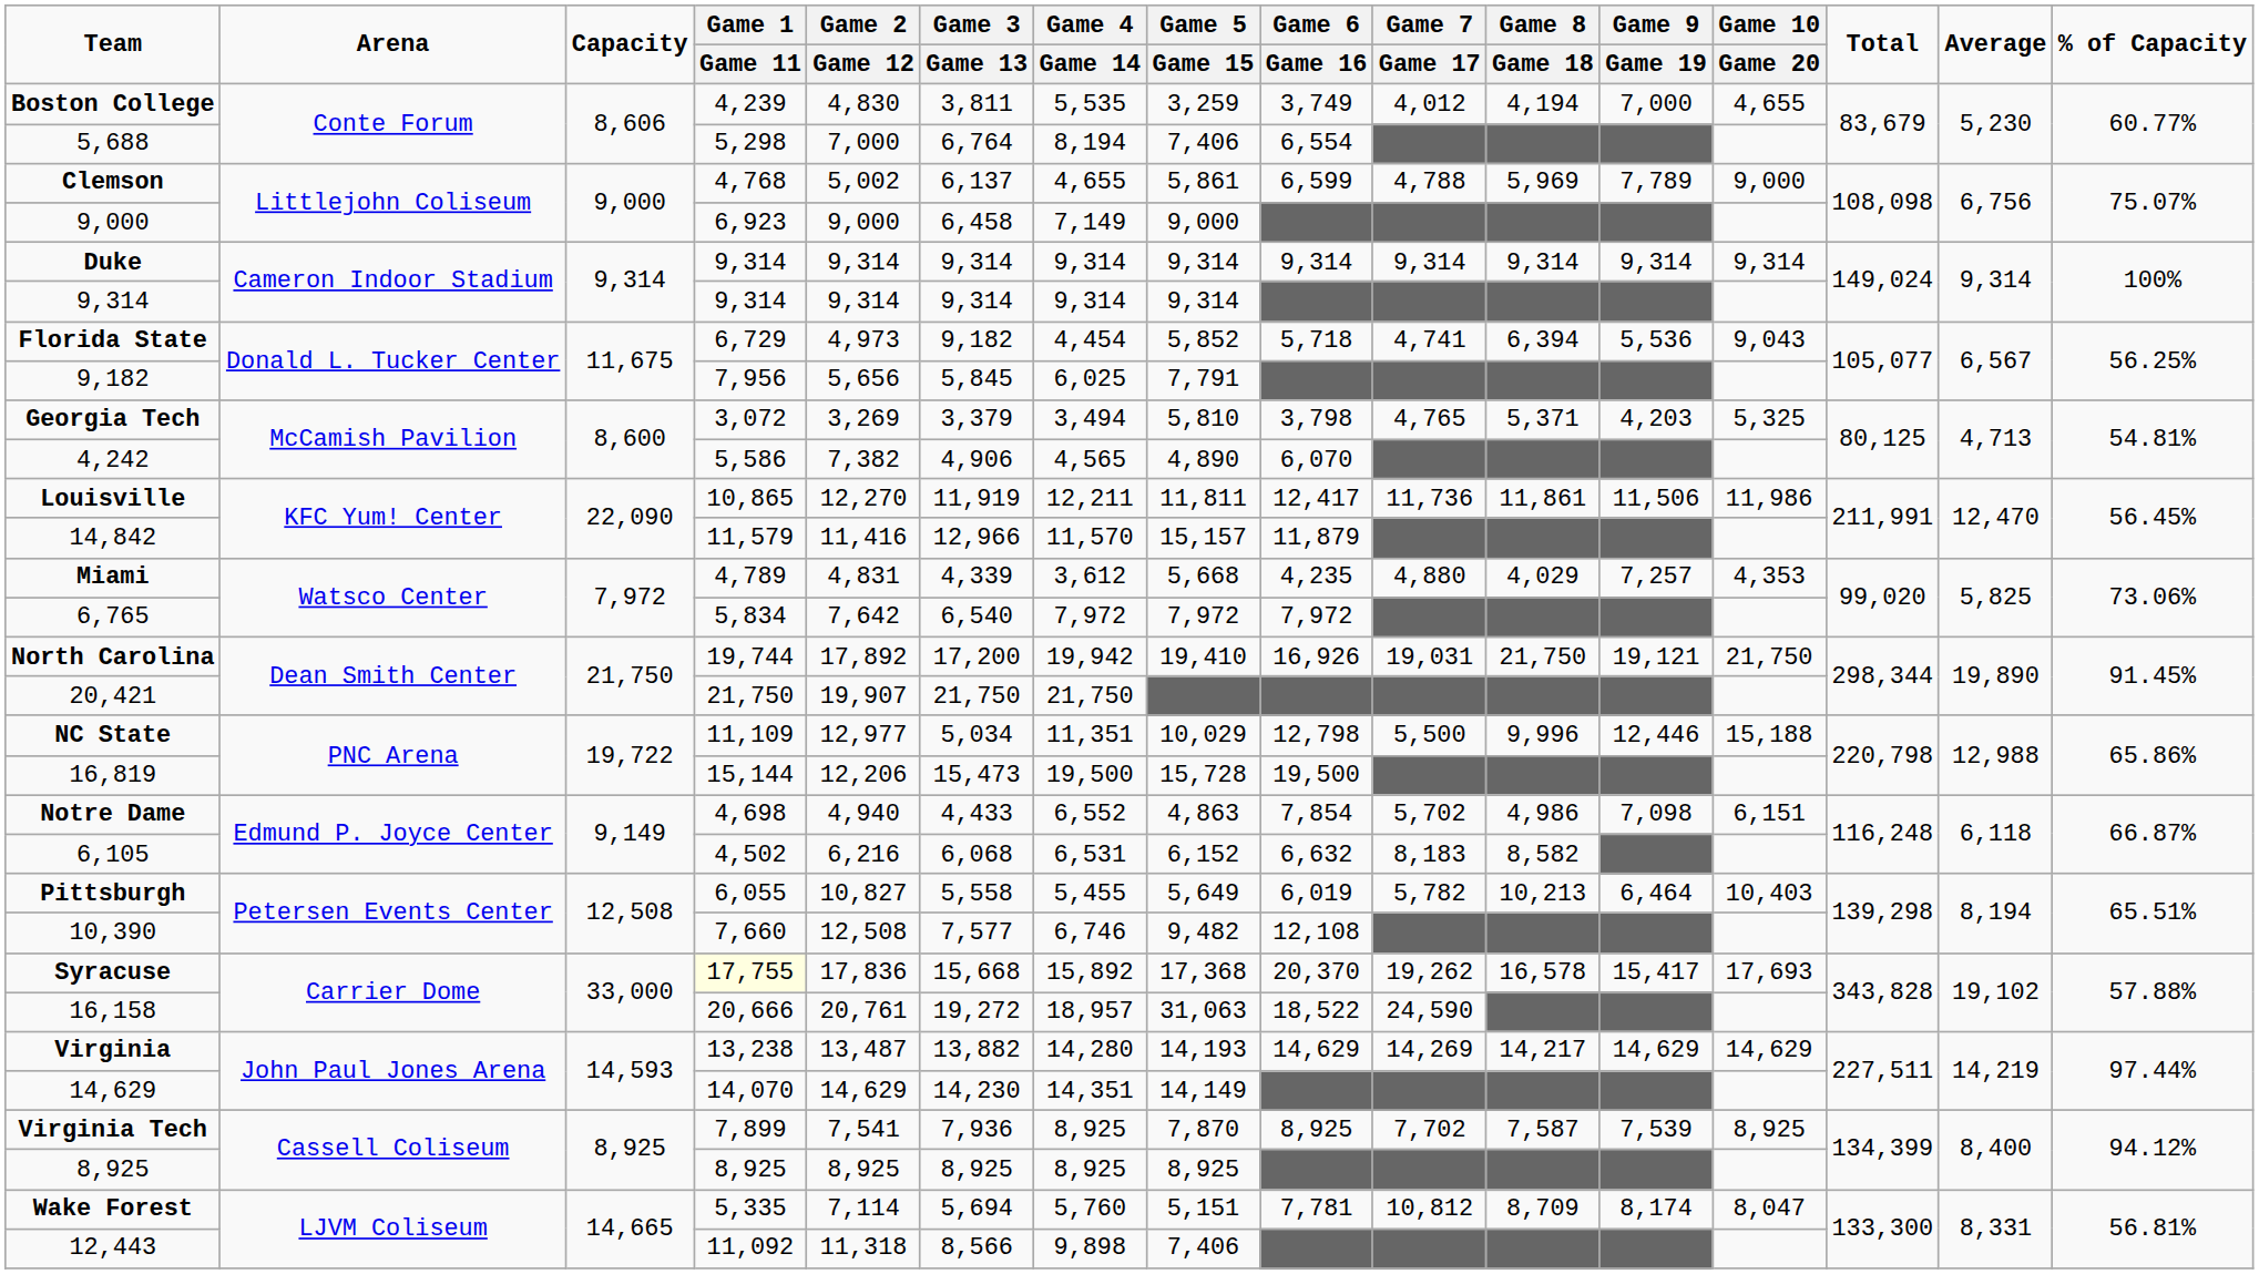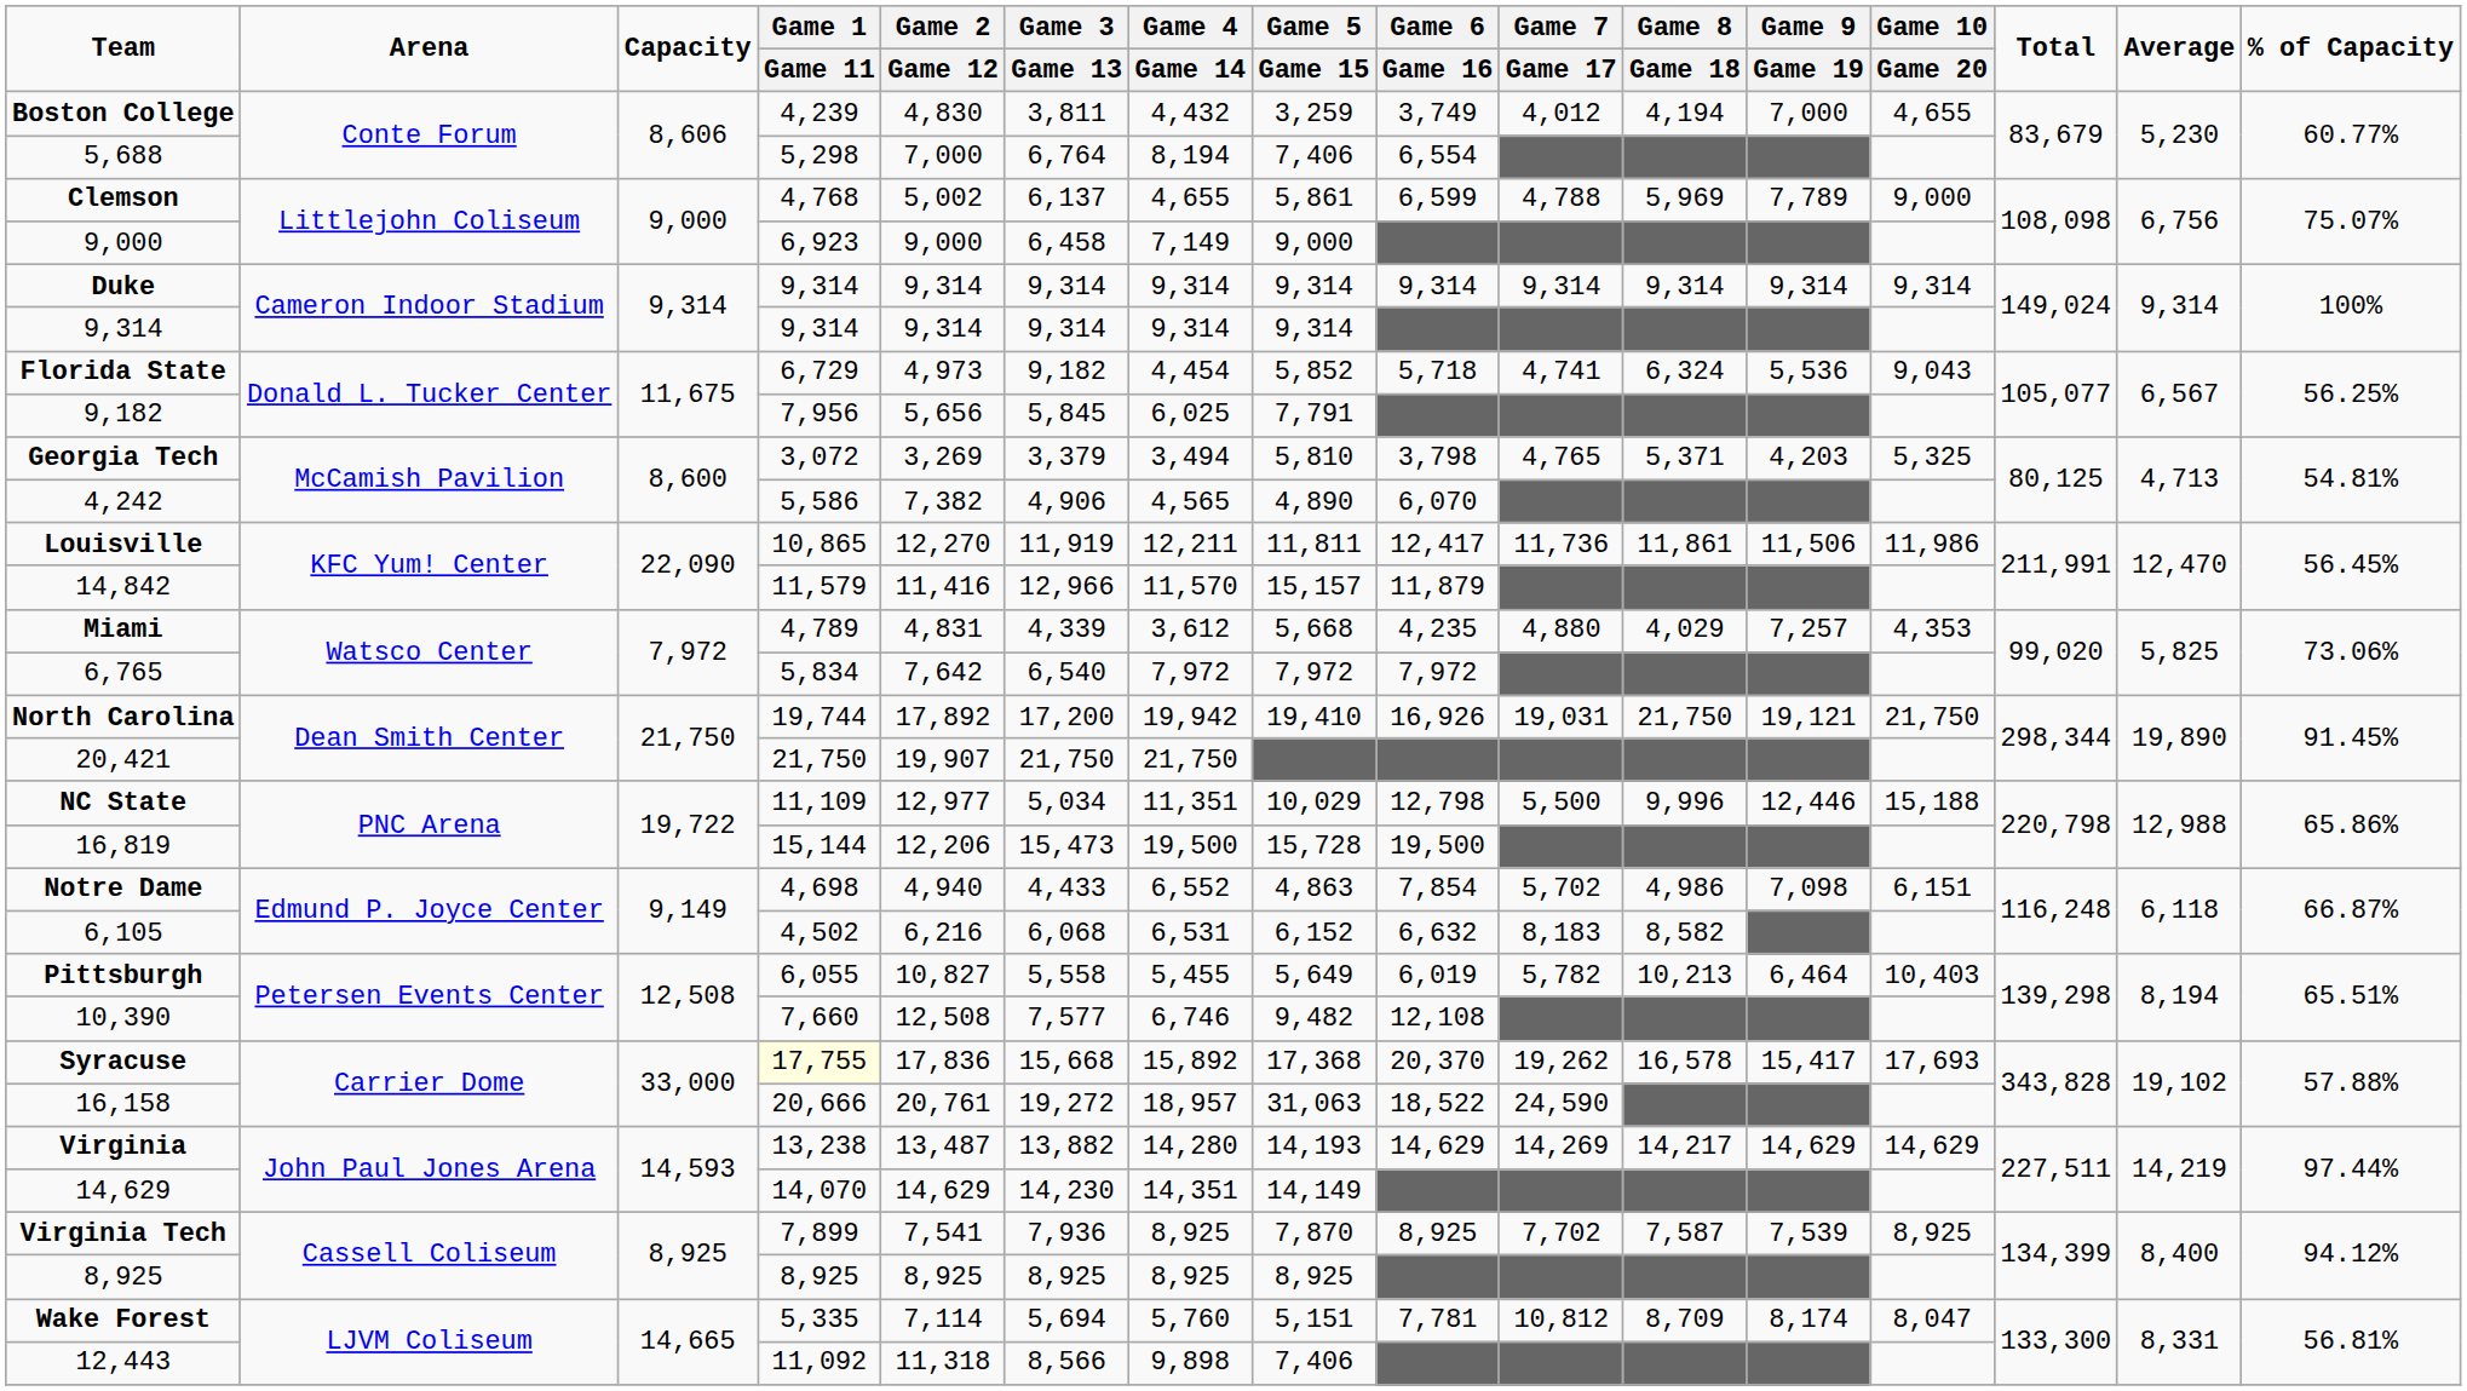Boston College | Game 4 / Game 14: 5,535 -> 4,432
Florida State | Game 8 / Game 18: 6,394 -> 6,324
